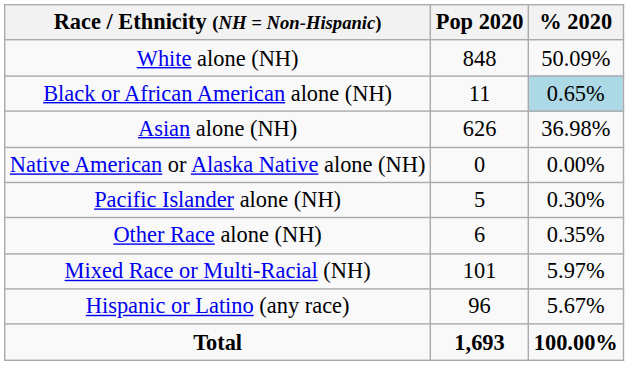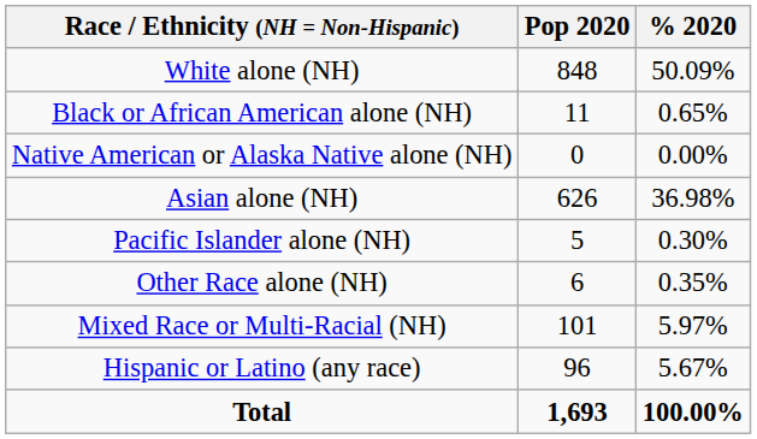Black or African American alone (NH) | % 2020: lightblue background -> no background
rows swapped: Native American or Alaska Native alone (NH) <-> Asian alone (NH)
